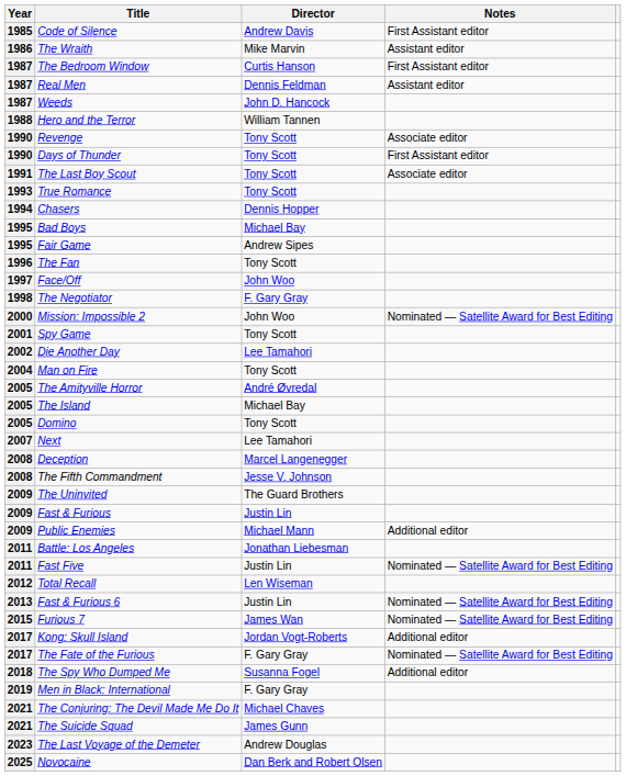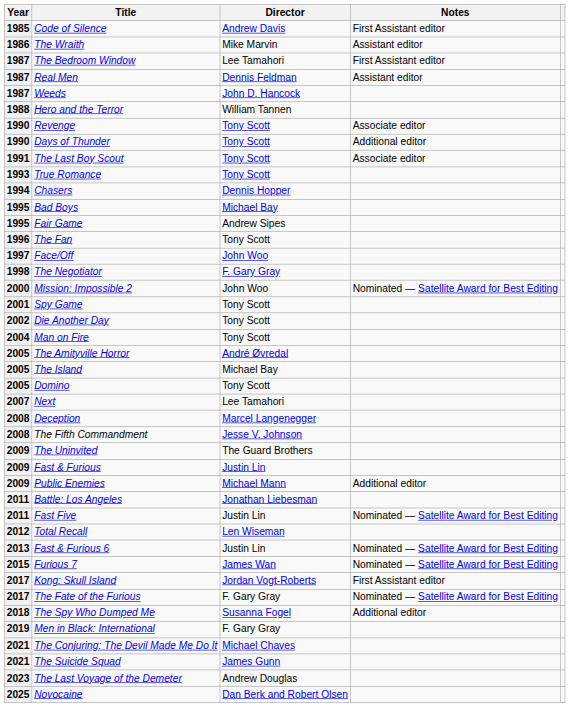The Bedroom Window | Director: Curtis Hanson -> Lee Tamahori
Days of Thunder | Notes: First Assistant editor -> Additional editor
Die Another Day | Director: Lee Tamahori -> Tony Scott
Kong: Skull Island | Notes: Additional editor -> First Assistant editor
